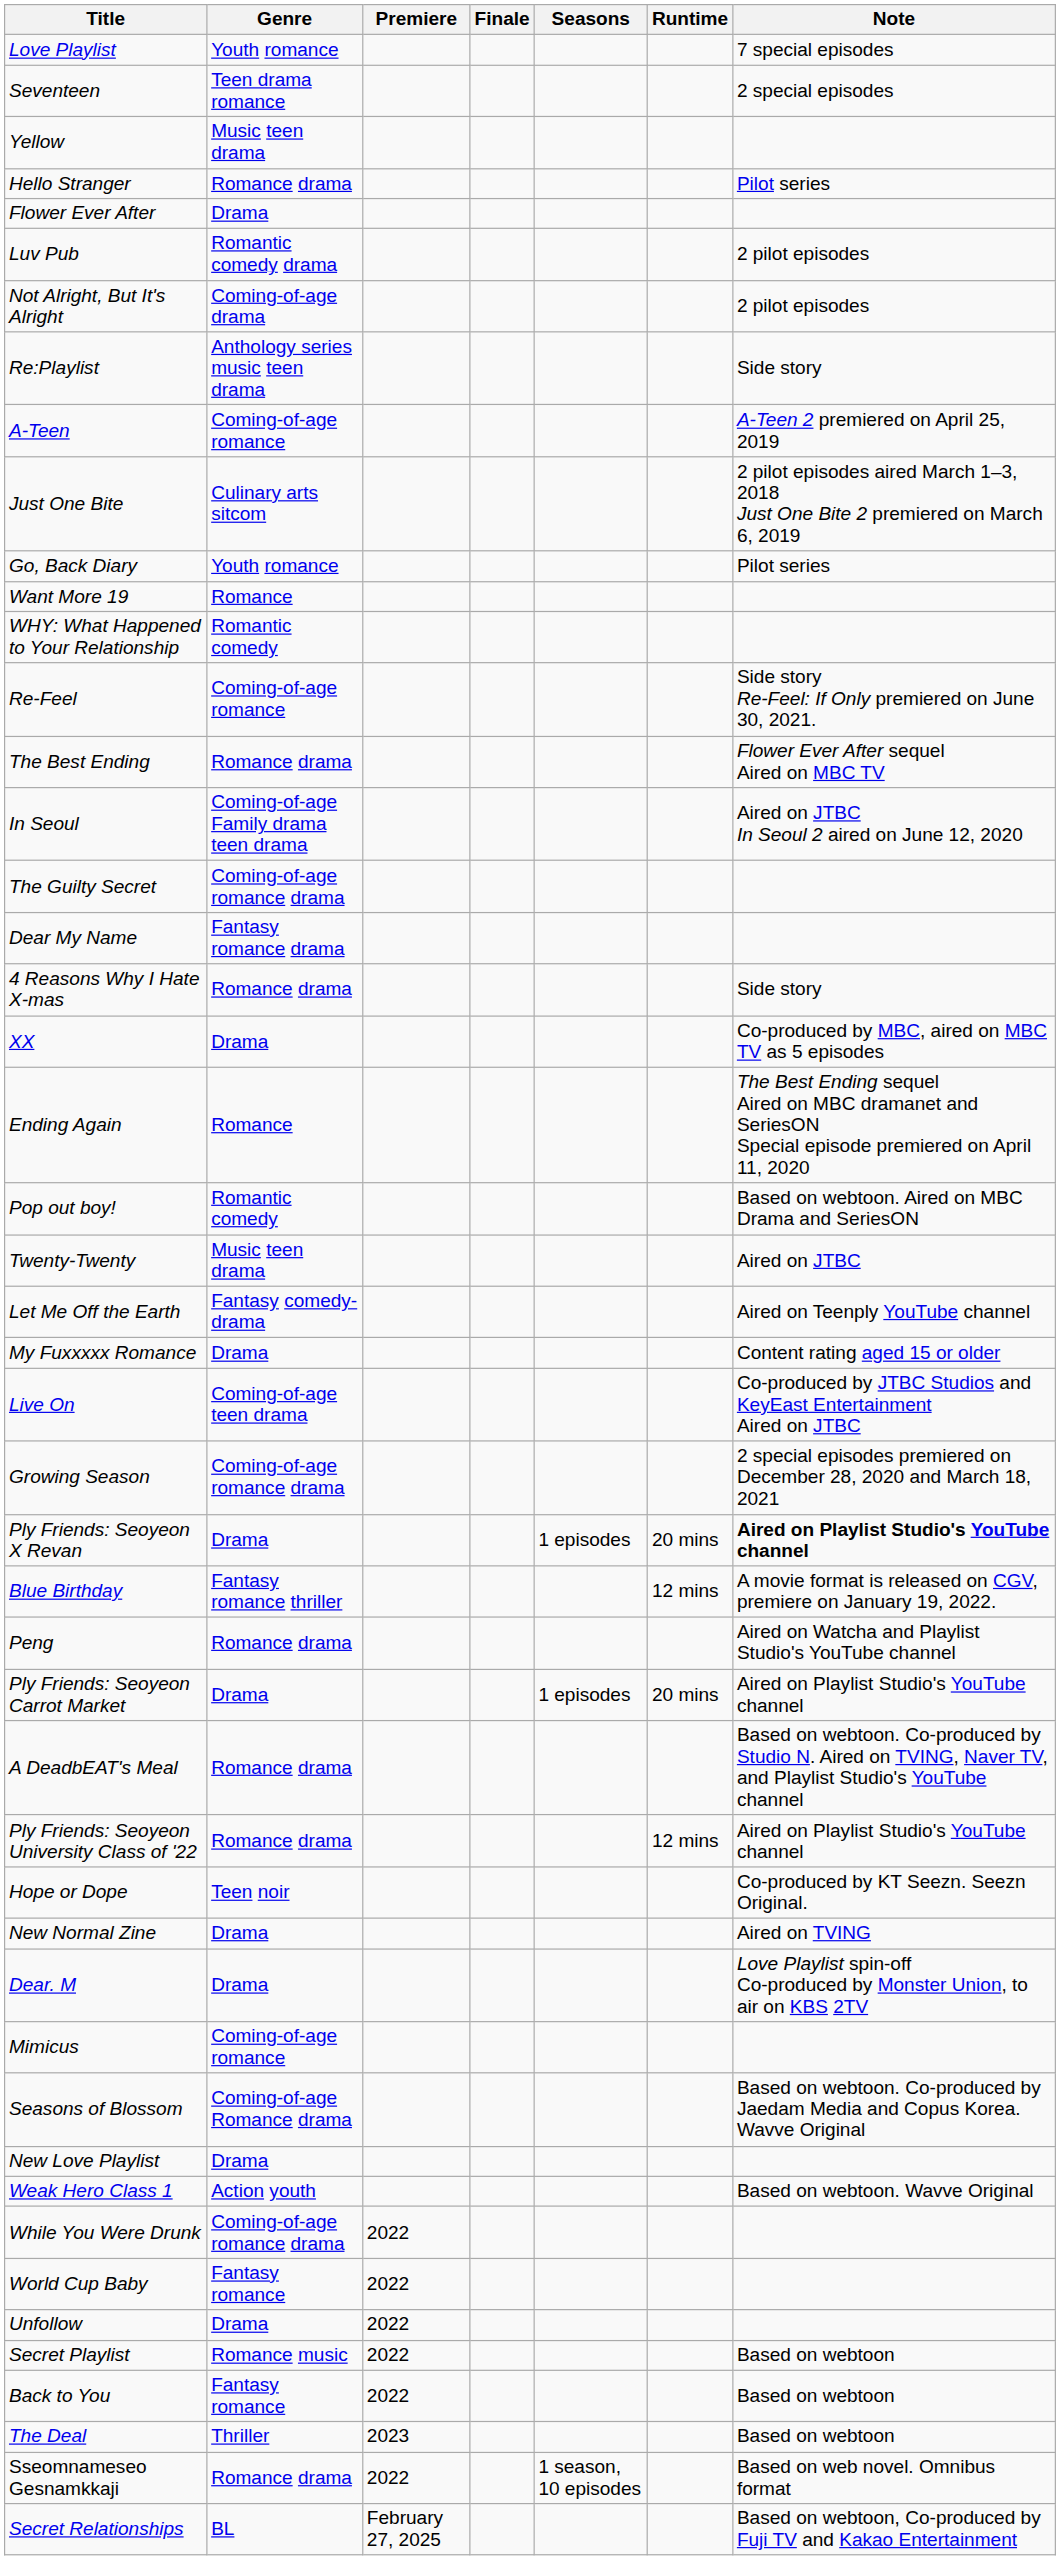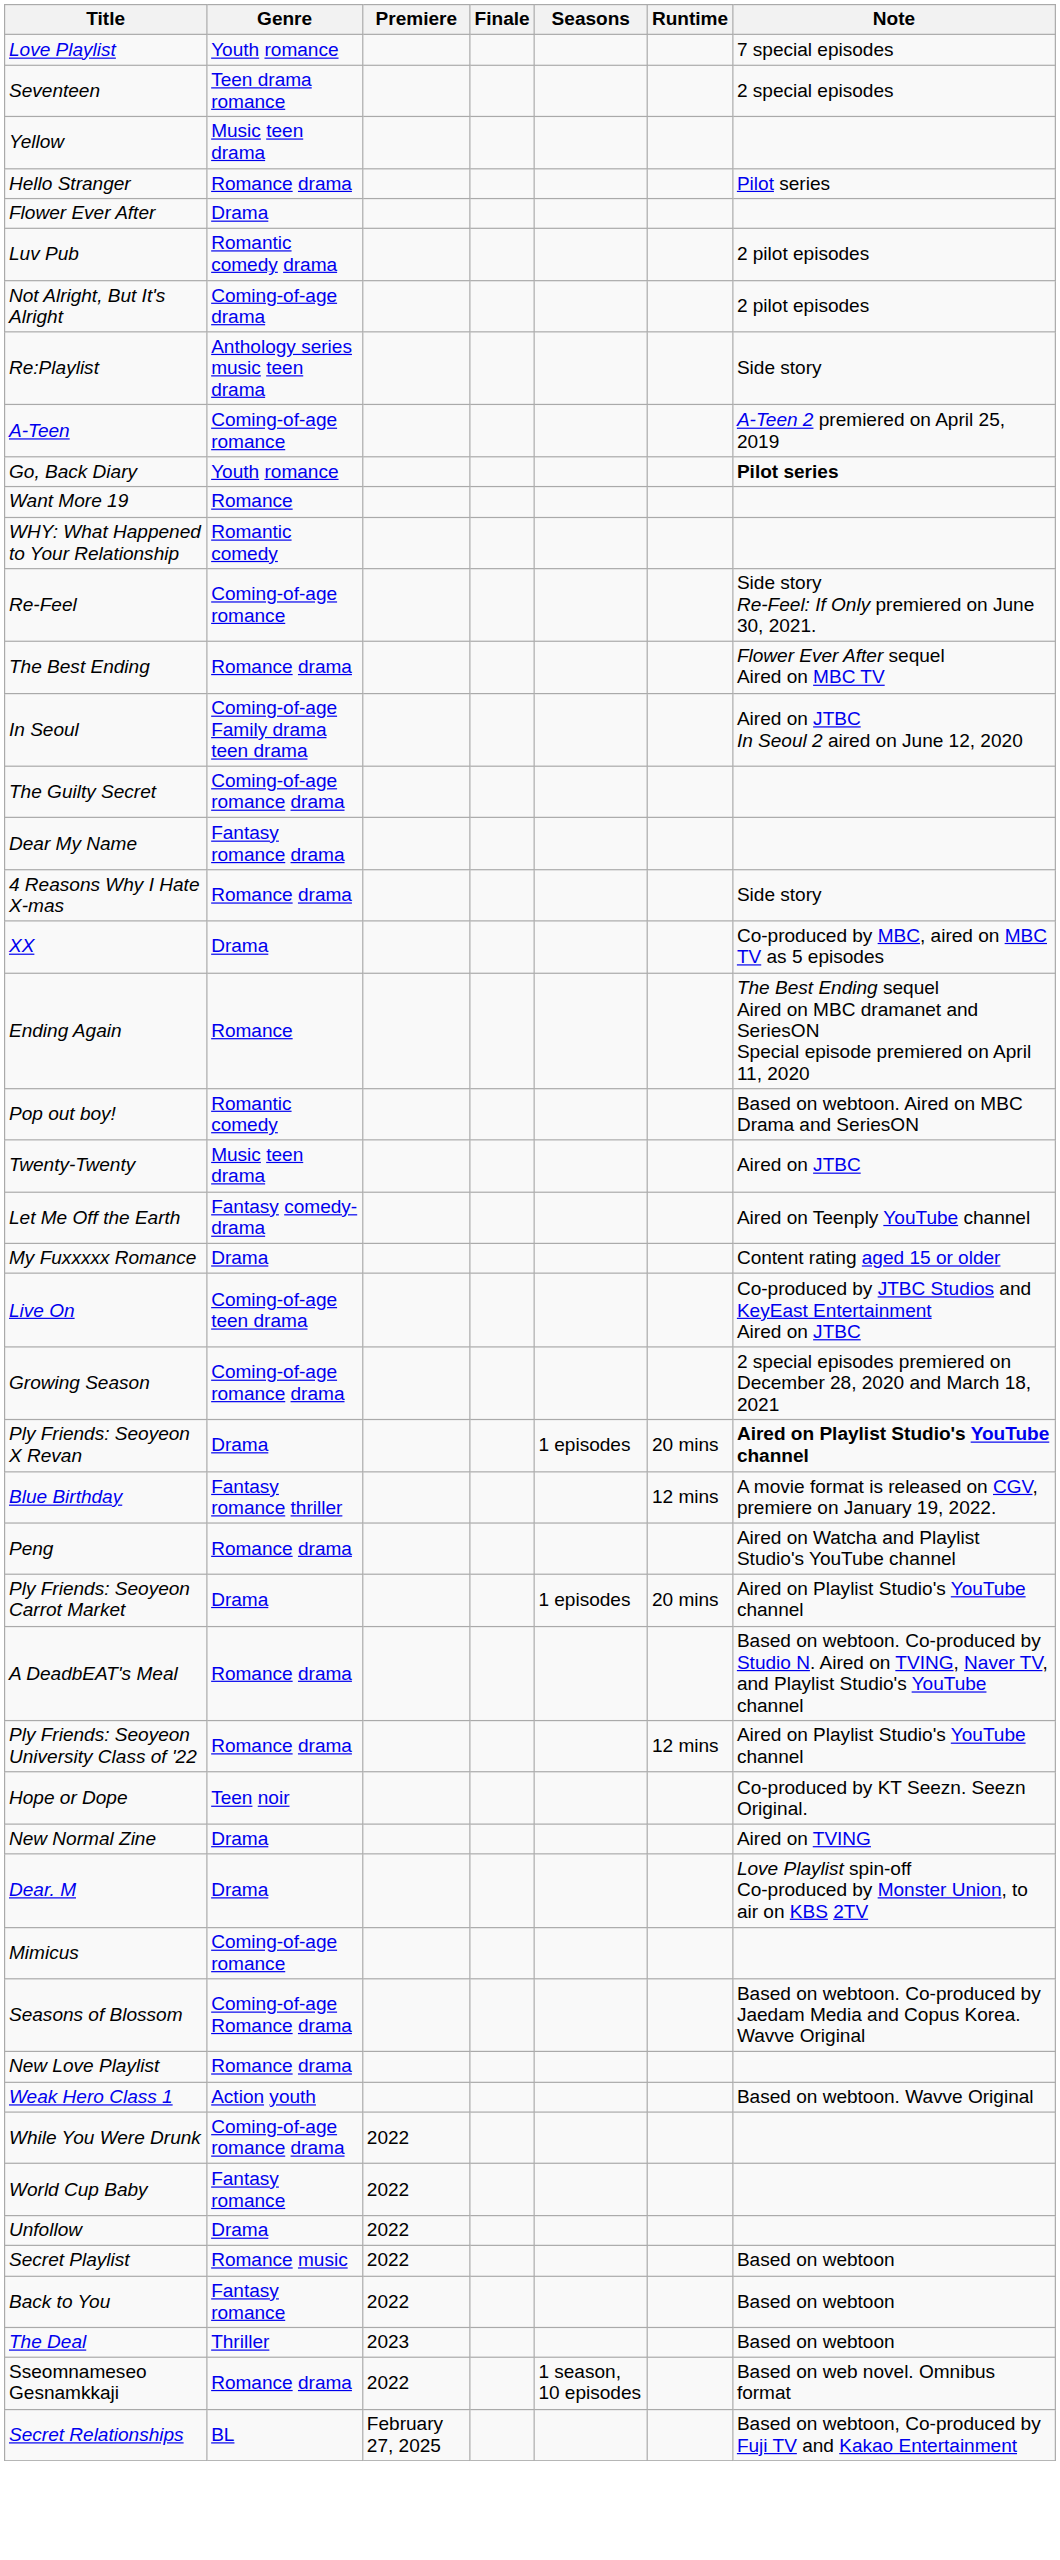- row: Just One Bite | Culinary arts sitcom | 2 pilot episodes aired March 1–3, 2018 Just One Bite 2 premiered on March 6, 2019
Go, Back Diary | Note: normal -> bold
New Love Playlist | Genre: Drama -> Romance drama
